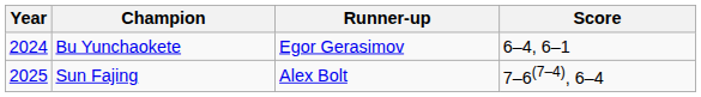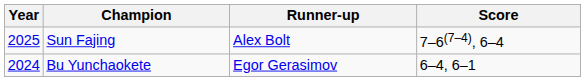rows swapped: Sun Fajing <-> Bu Yunchaokete
